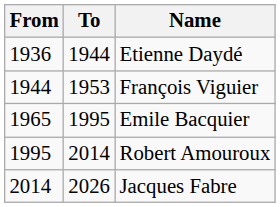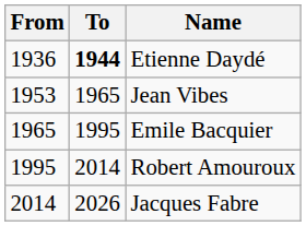Etienne Daydé | To: normal -> bold
- row: 1944 | 1953 | François Viguier
+ row: 1953 | 1965 | Jean Vibes
